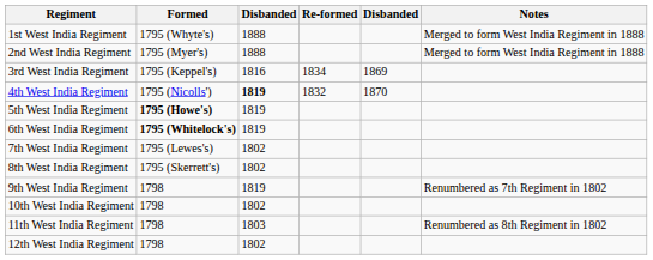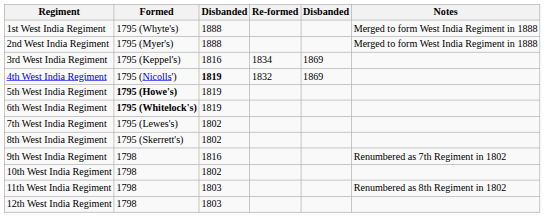4th West India Regiment | column 5: 1870 -> 1869
9th West India Regiment | column 3: 1819 -> 1816
12th West India Regiment | column 3: 1802 -> 1803
